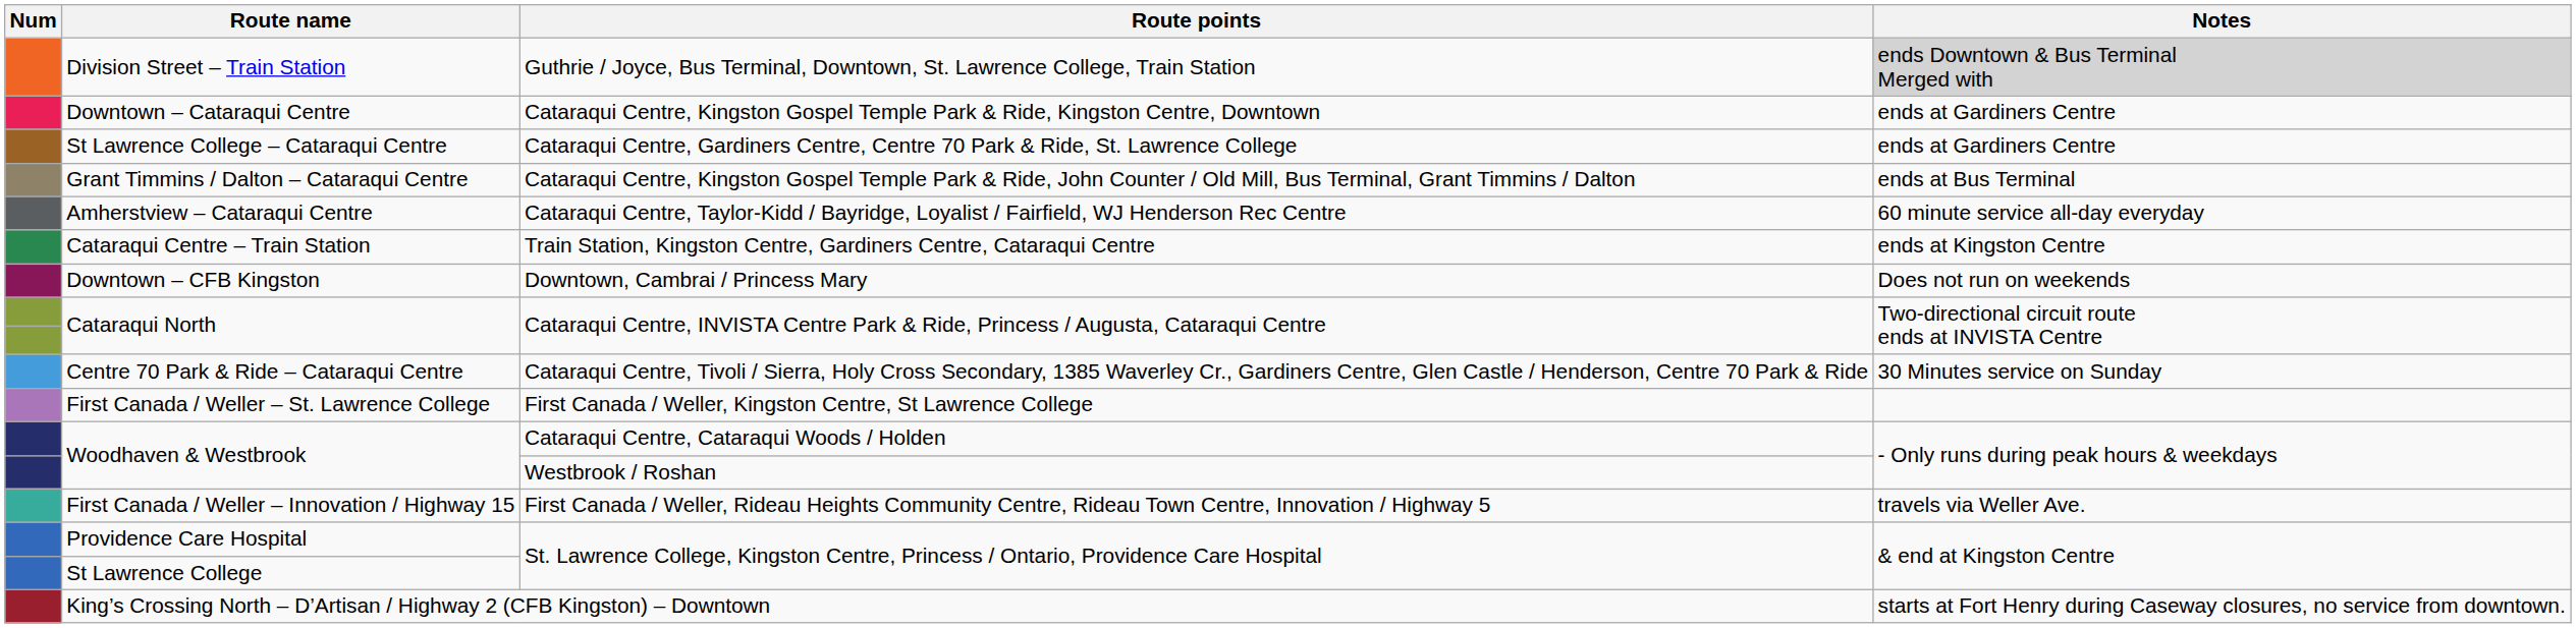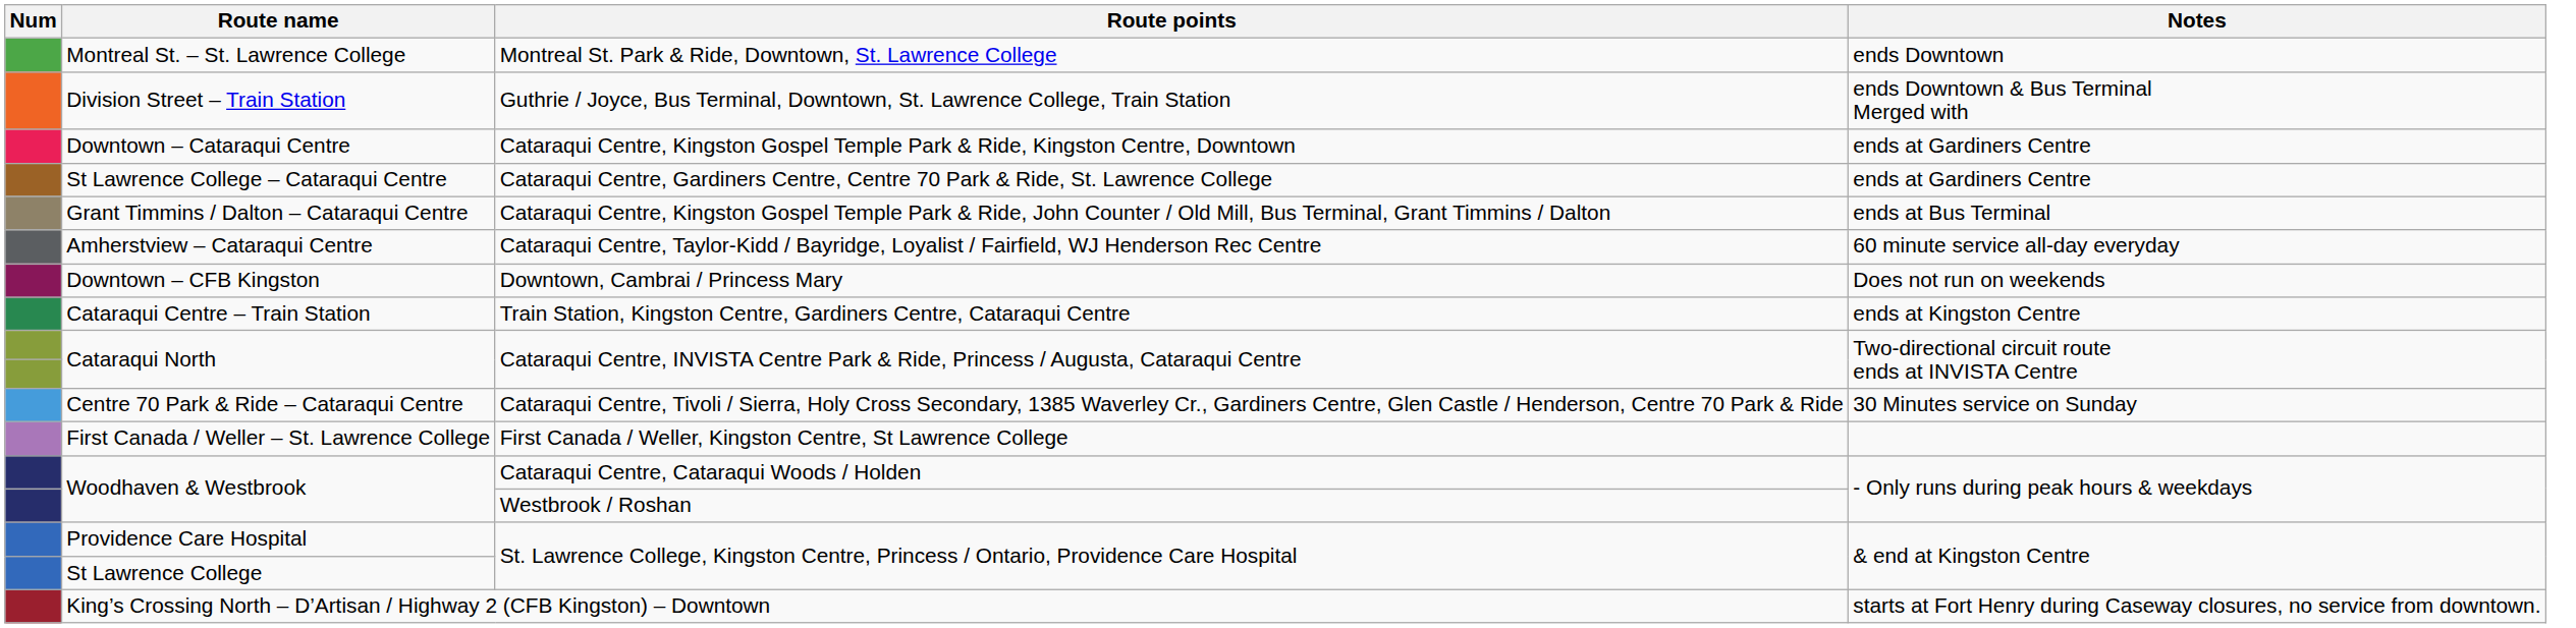+ row: Montreal St. – St. Lawrence College | Montreal St. Park & Ride, Downtown, St. Lawrence College | ends Downtown
Division Street – Train Station | Notes: lightgrey background -> no background
rows swapped: Cataraqui Centre – Train Station <-> Downtown – CFB Kingston
- row: First Canada / Weller – Innovation / Highway 15 | First Canada / Weller, Rideau Heights Community Centre, Rideau Town Centre, Innovation / Highway 5 | travels via Weller Ave.
